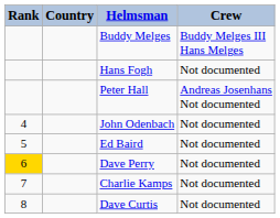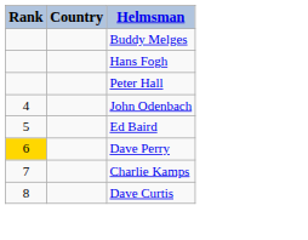- column: Crew | Buddy Melges III Hans Melges | Not documented | Andreas Josenhans Not documented | Not documented | Not documented | Not documented | Not documented | Not documented
